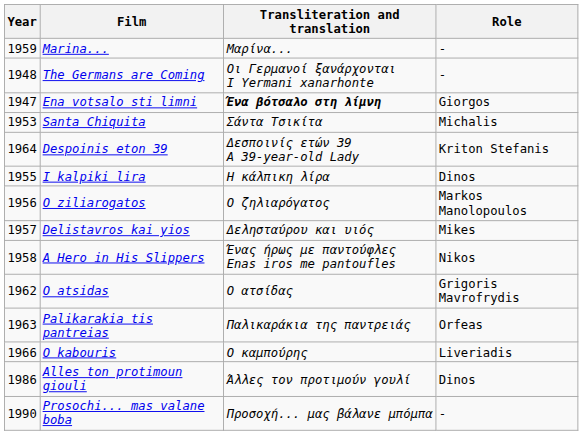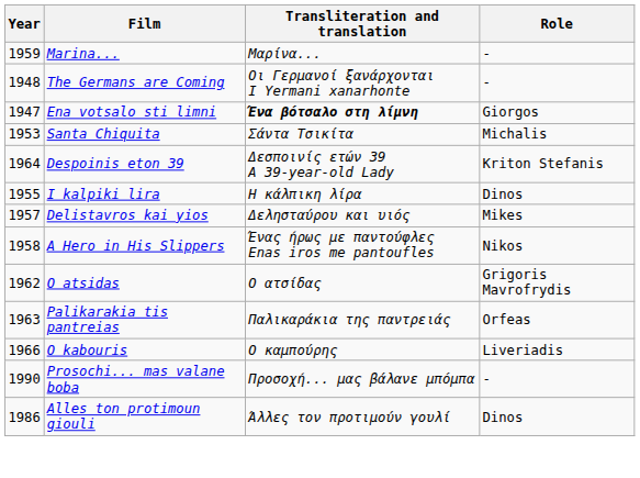- row: 1956 | O ziliarogatos | Ο ζηλιαρόγατος | Markos Manolopoulos
rows swapped: Alles ton protimoun giouli <-> Prosochi... mas valane boba
